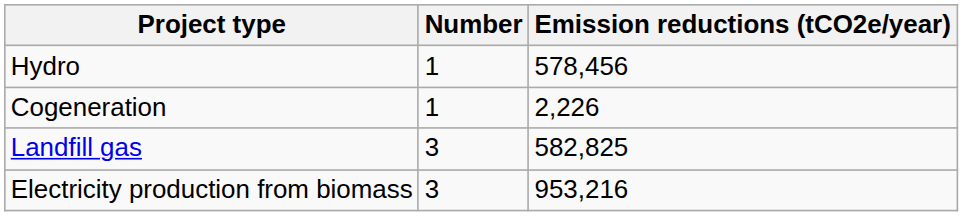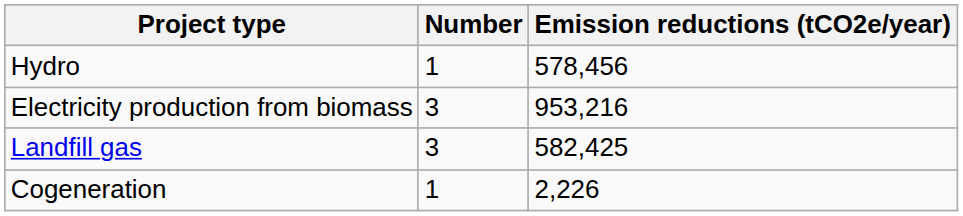rows swapped: Cogeneration <-> Electricity production from biomass
Landfill gas | Emission reductions (tCO2e/year): 582,825 -> 582,425
